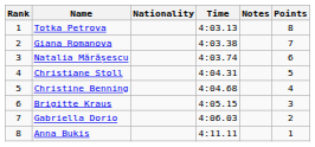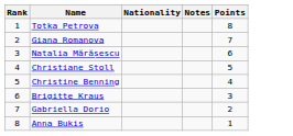- column: Time | 4:03.13 | 4:03.38 | 4:03.74 | 4:04.31 | 4:04.68 | 4:05.15 | 4:06.03 | 4:11.11
